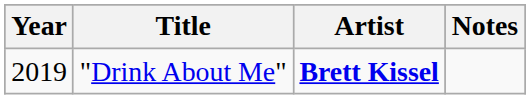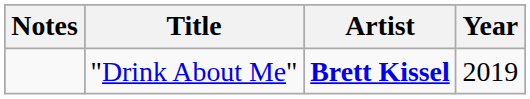columns swapped: Year <-> Notes
